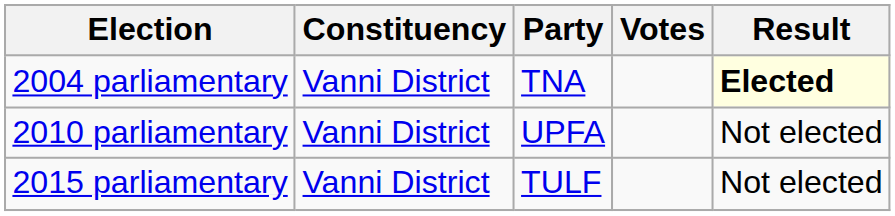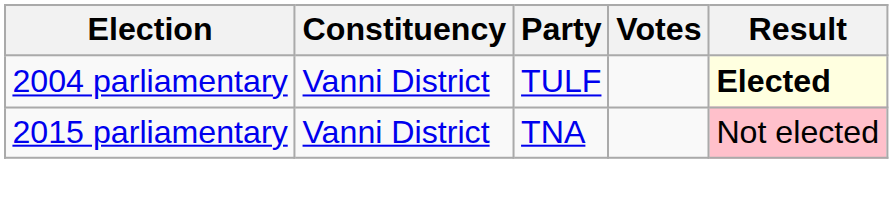2004 parliamentary | Party: TNA -> TULF
- row: 2010 parliamentary | Vanni District | UPFA | Not elected
2015 parliamentary | Party: TULF -> TNA
2015 parliamentary | Result: no background -> pink background
